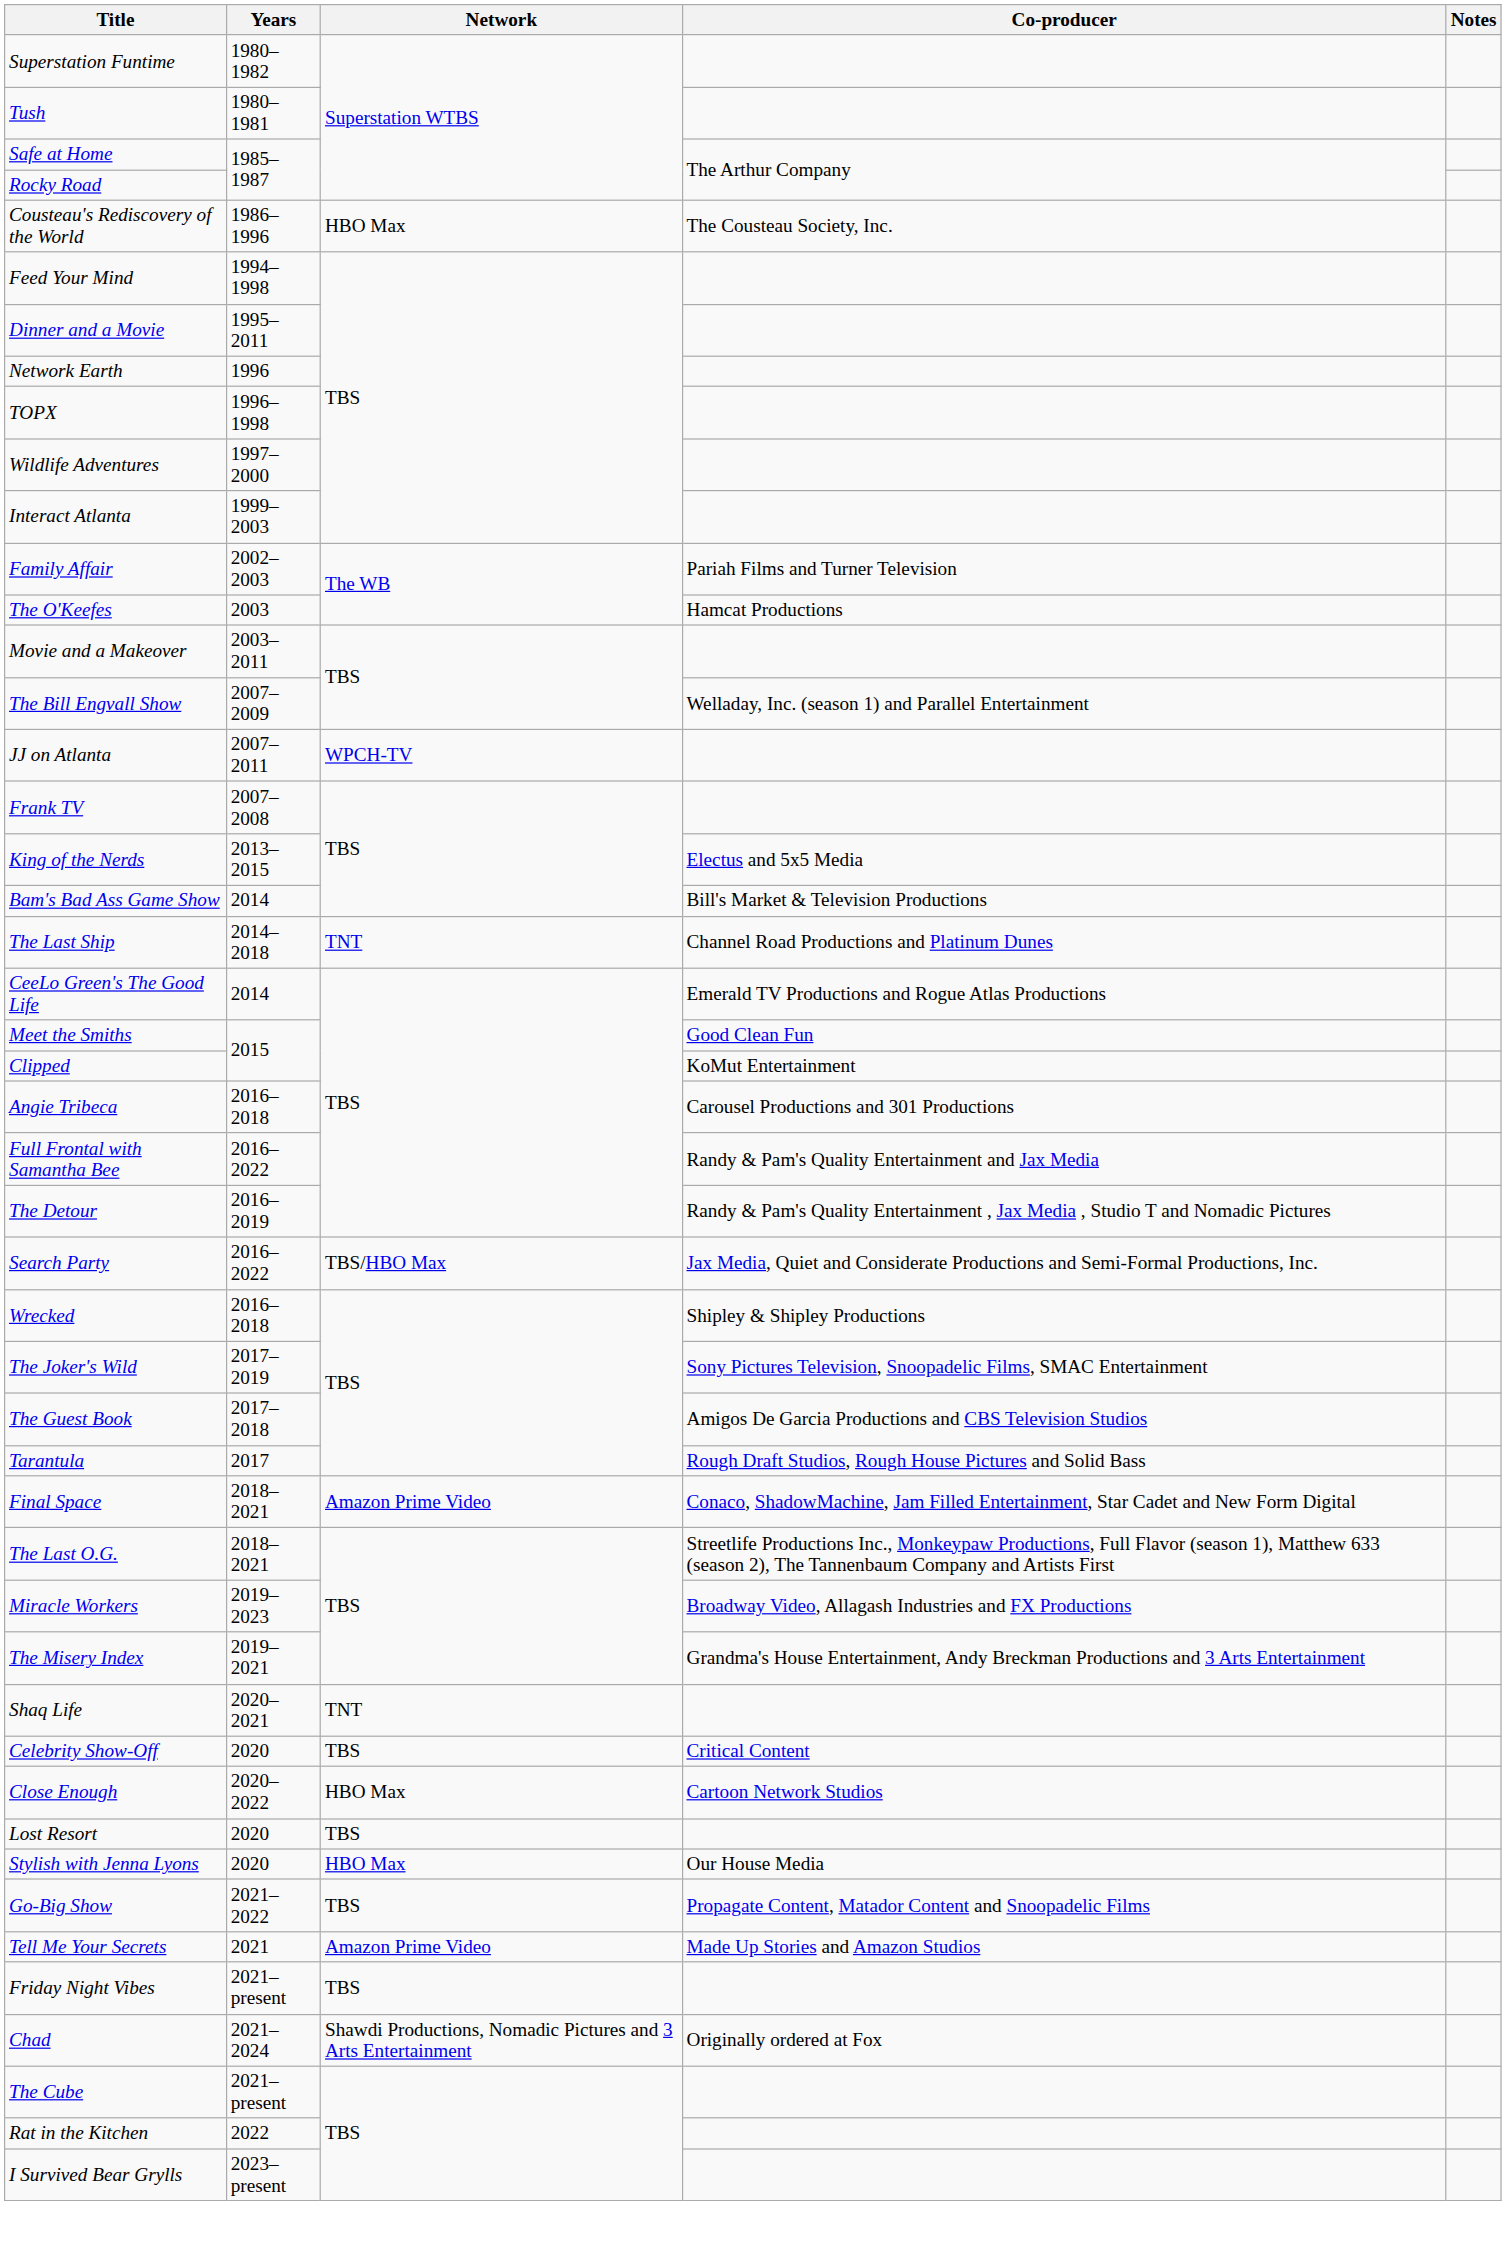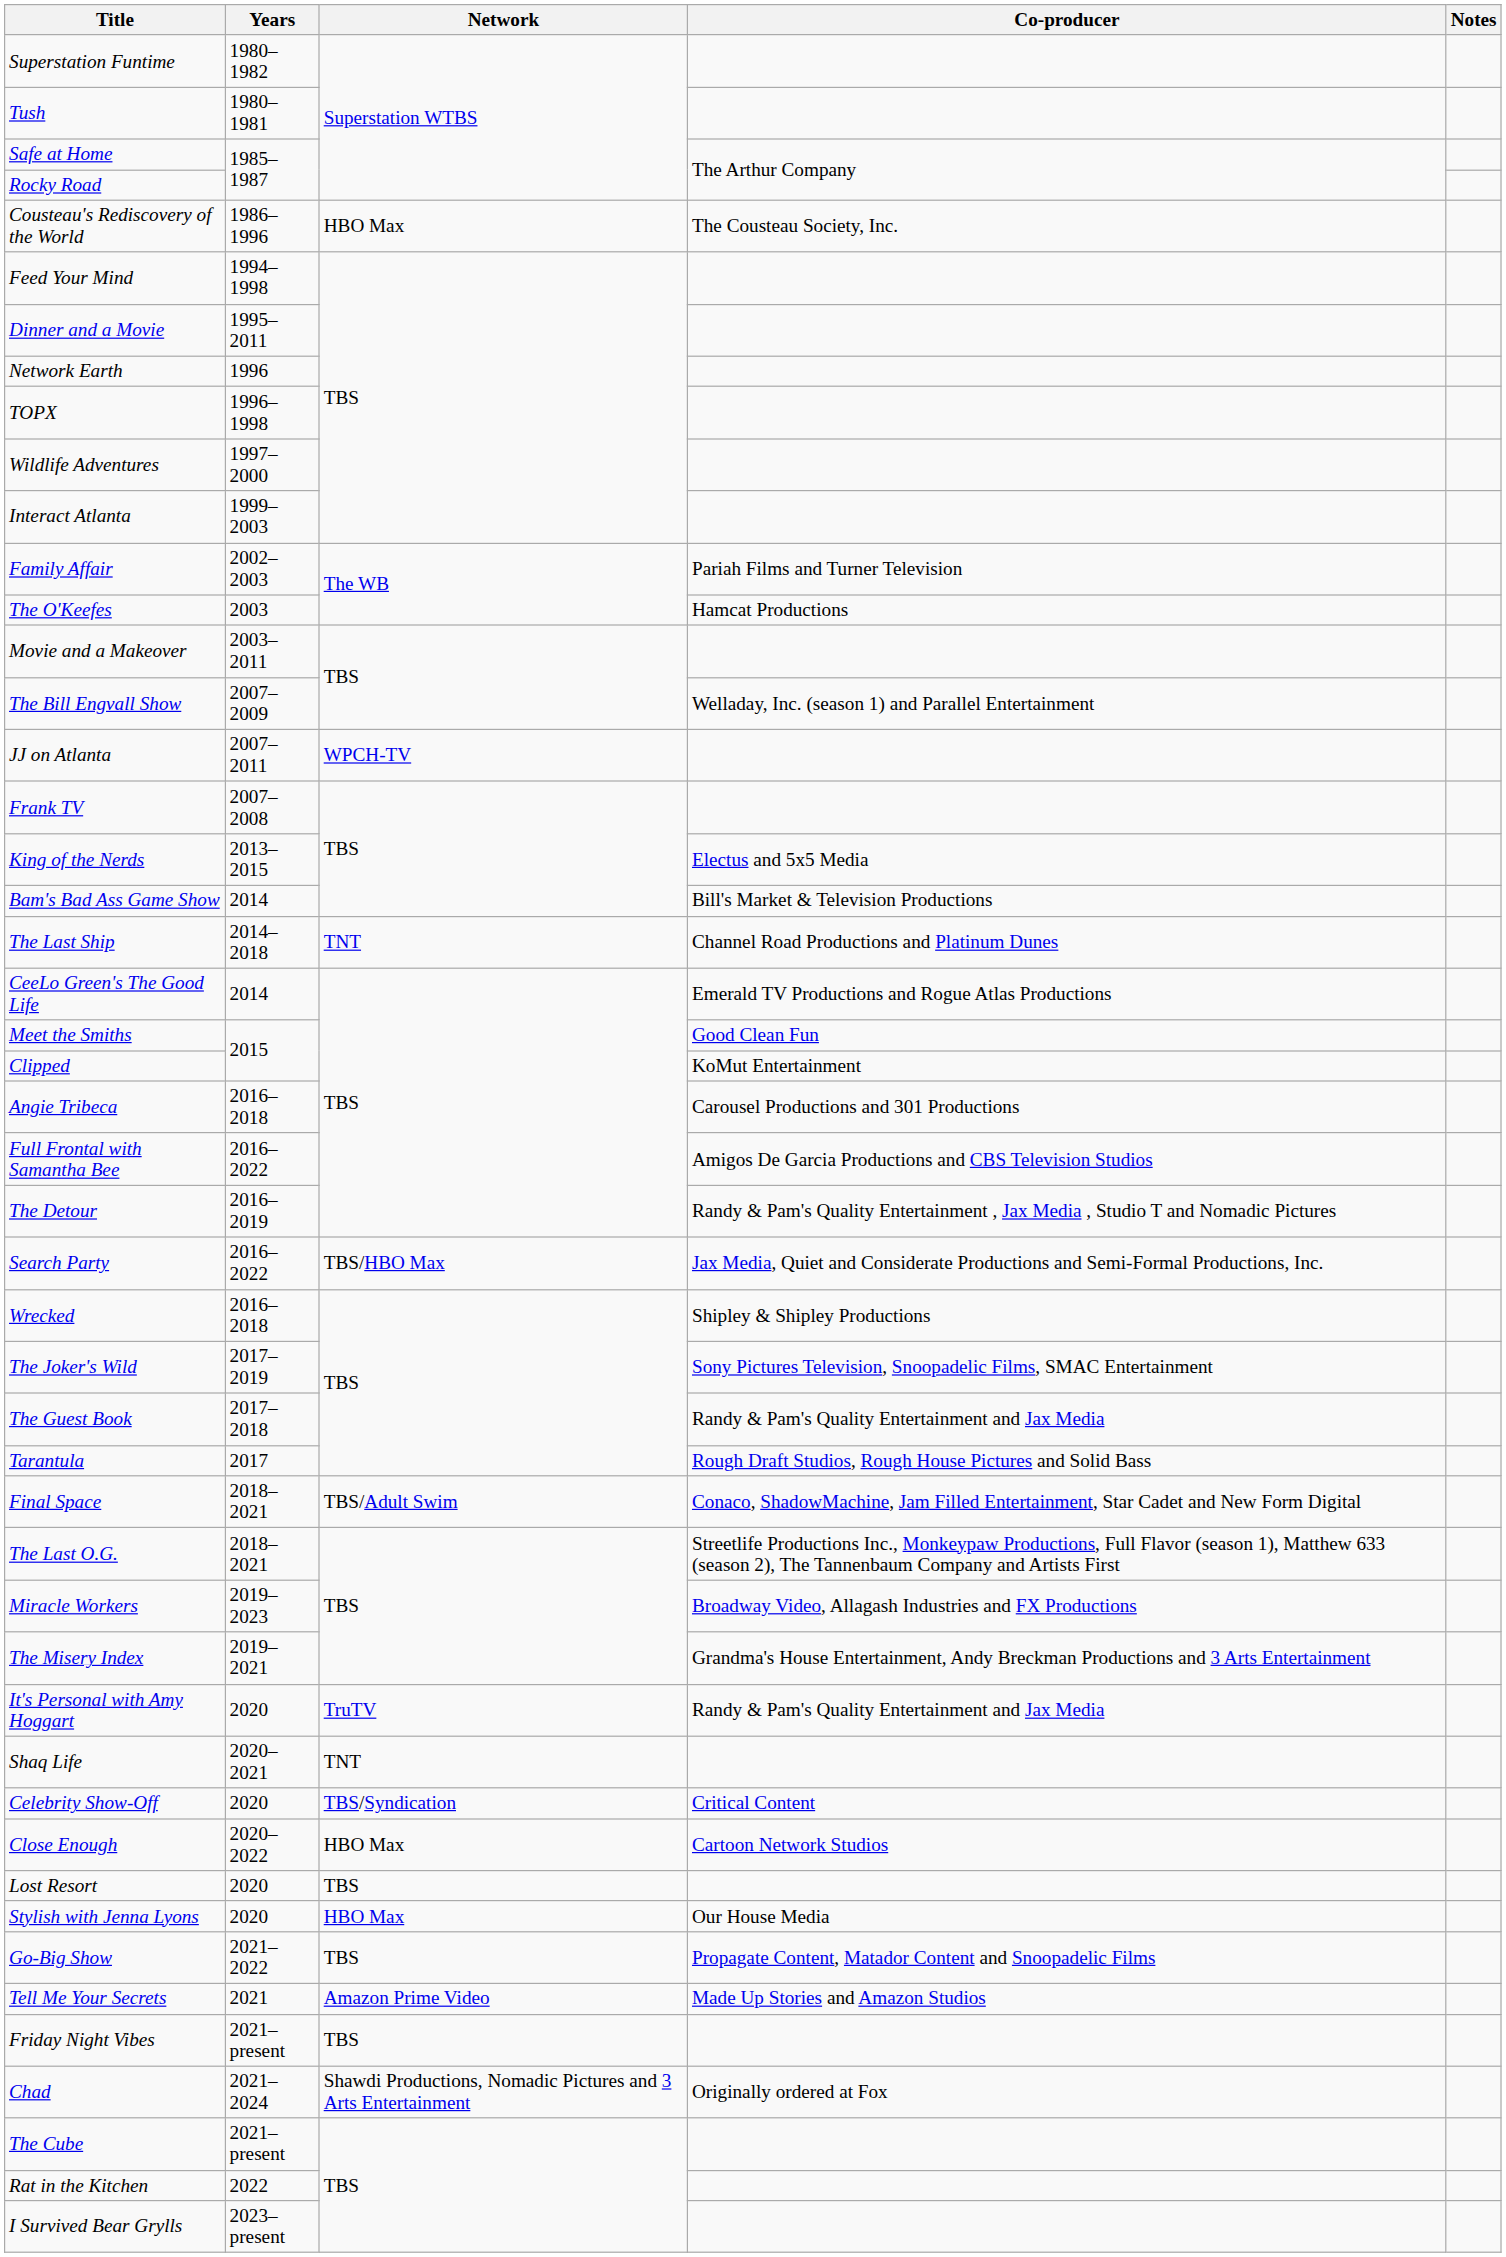Full Frontal with Samantha Bee | Co-producer: Randy & Pam's Quality Entertainment and Jax Media -> Amigos De Garcia Productions and CBS Television Studios
The Guest Book | Co-producer: Amigos De Garcia Productions and CBS Television Studios -> Randy & Pam's Quality Entertainment and Jax Media
Final Space | Network: Amazon Prime Video -> TBS/Adult Swim
+ row: It's Personal with Amy Hoggart | 2020 | TruTV | Randy & Pam's Quality Entertainment and Jax Media
Celebrity Show-Off | Network: TBS -> TBS/Syndication
